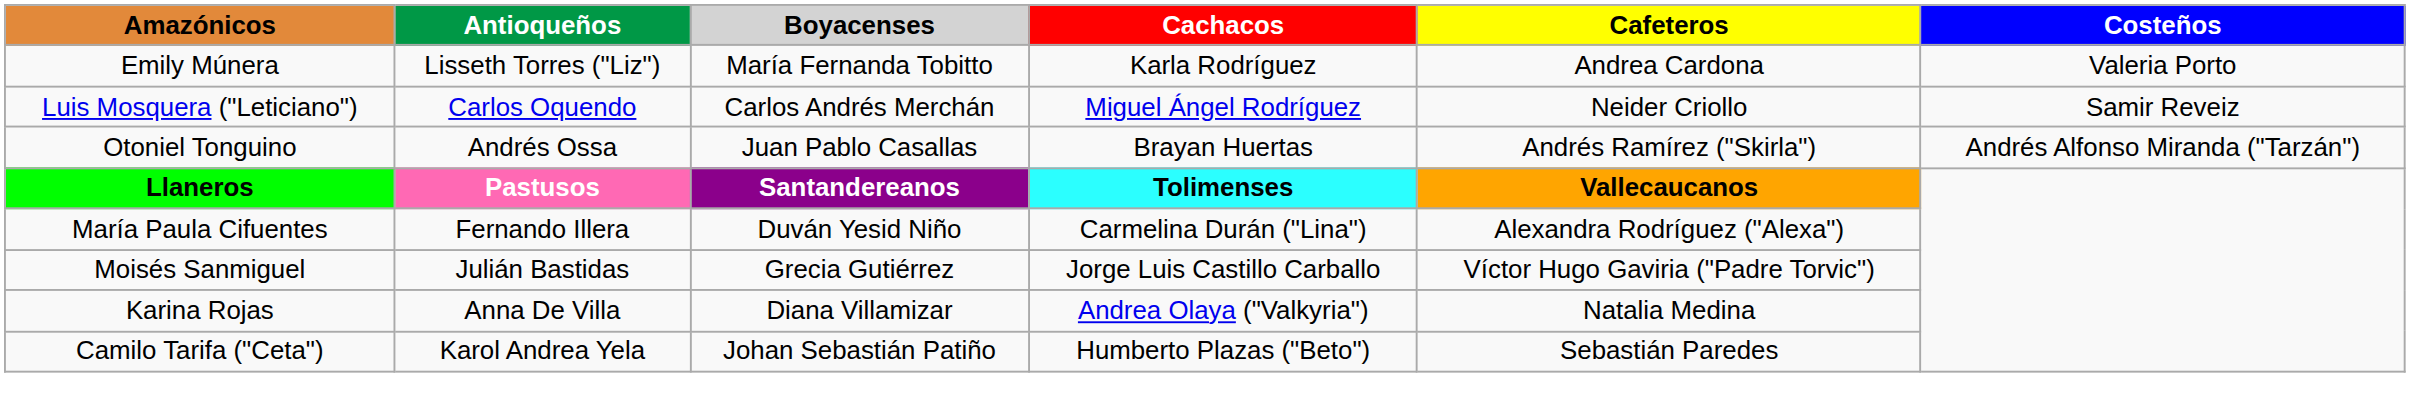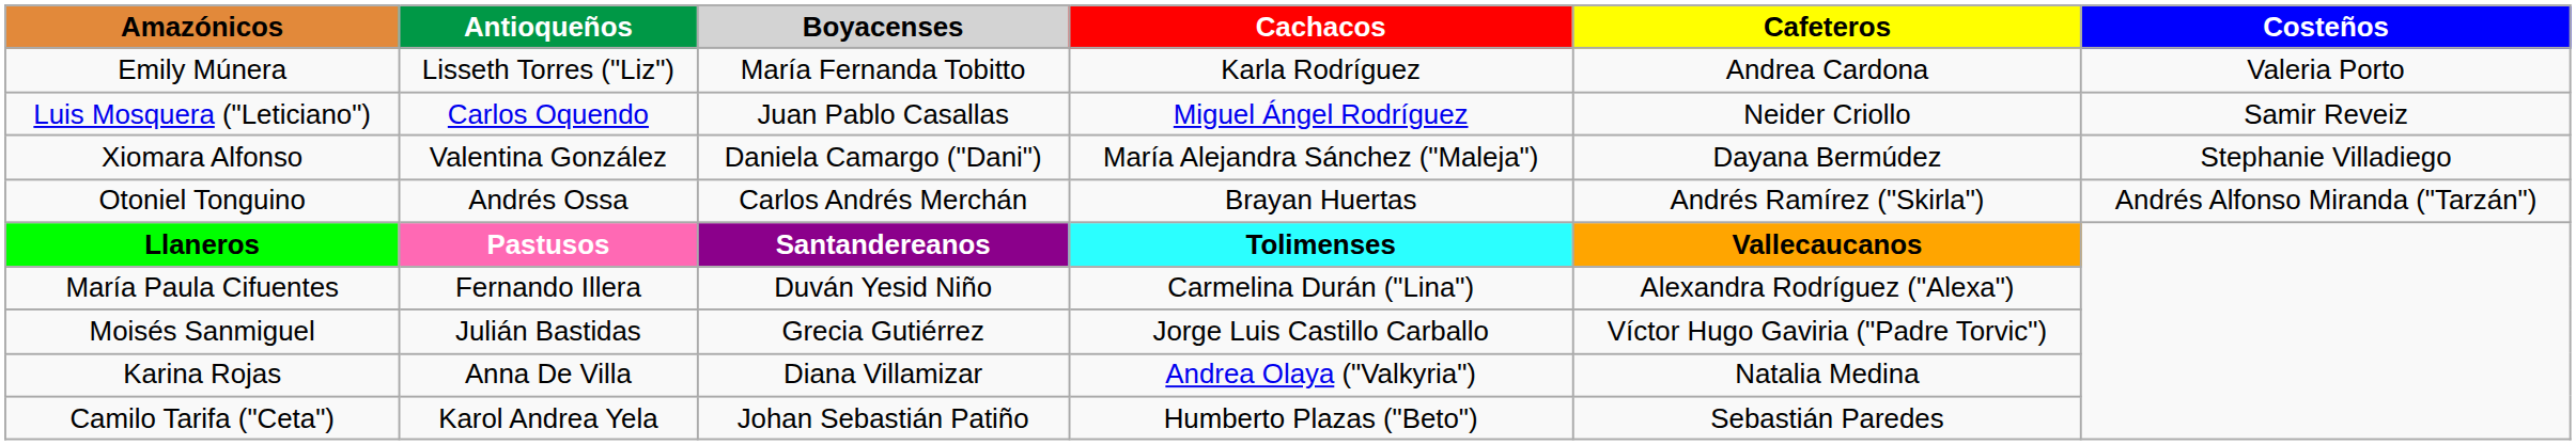Luis Mosquera ("Leticiano") | Boyacenses: Carlos Andrés Merchán -> Juan Pablo Casallas
+ row: Xiomara Alfonso | Valentina González | Daniela Camargo ("Dani") | María Alejandra Sánchez ("Maleja") | Dayana Bermúdez | Stephanie Villadiego
Otoniel Tonguino | Boyacenses: Juan Pablo Casallas -> Carlos Andrés Merchán
